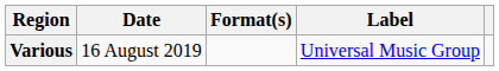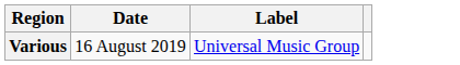- column: Format(s)
